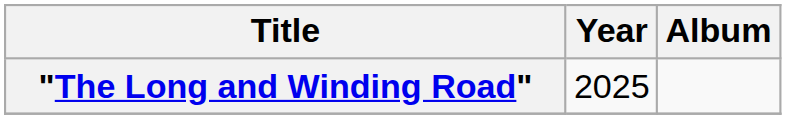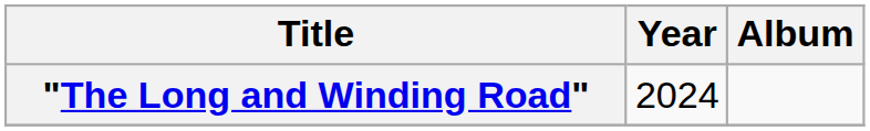"The Long and Winding Road" | Year: 2025 -> 2024
